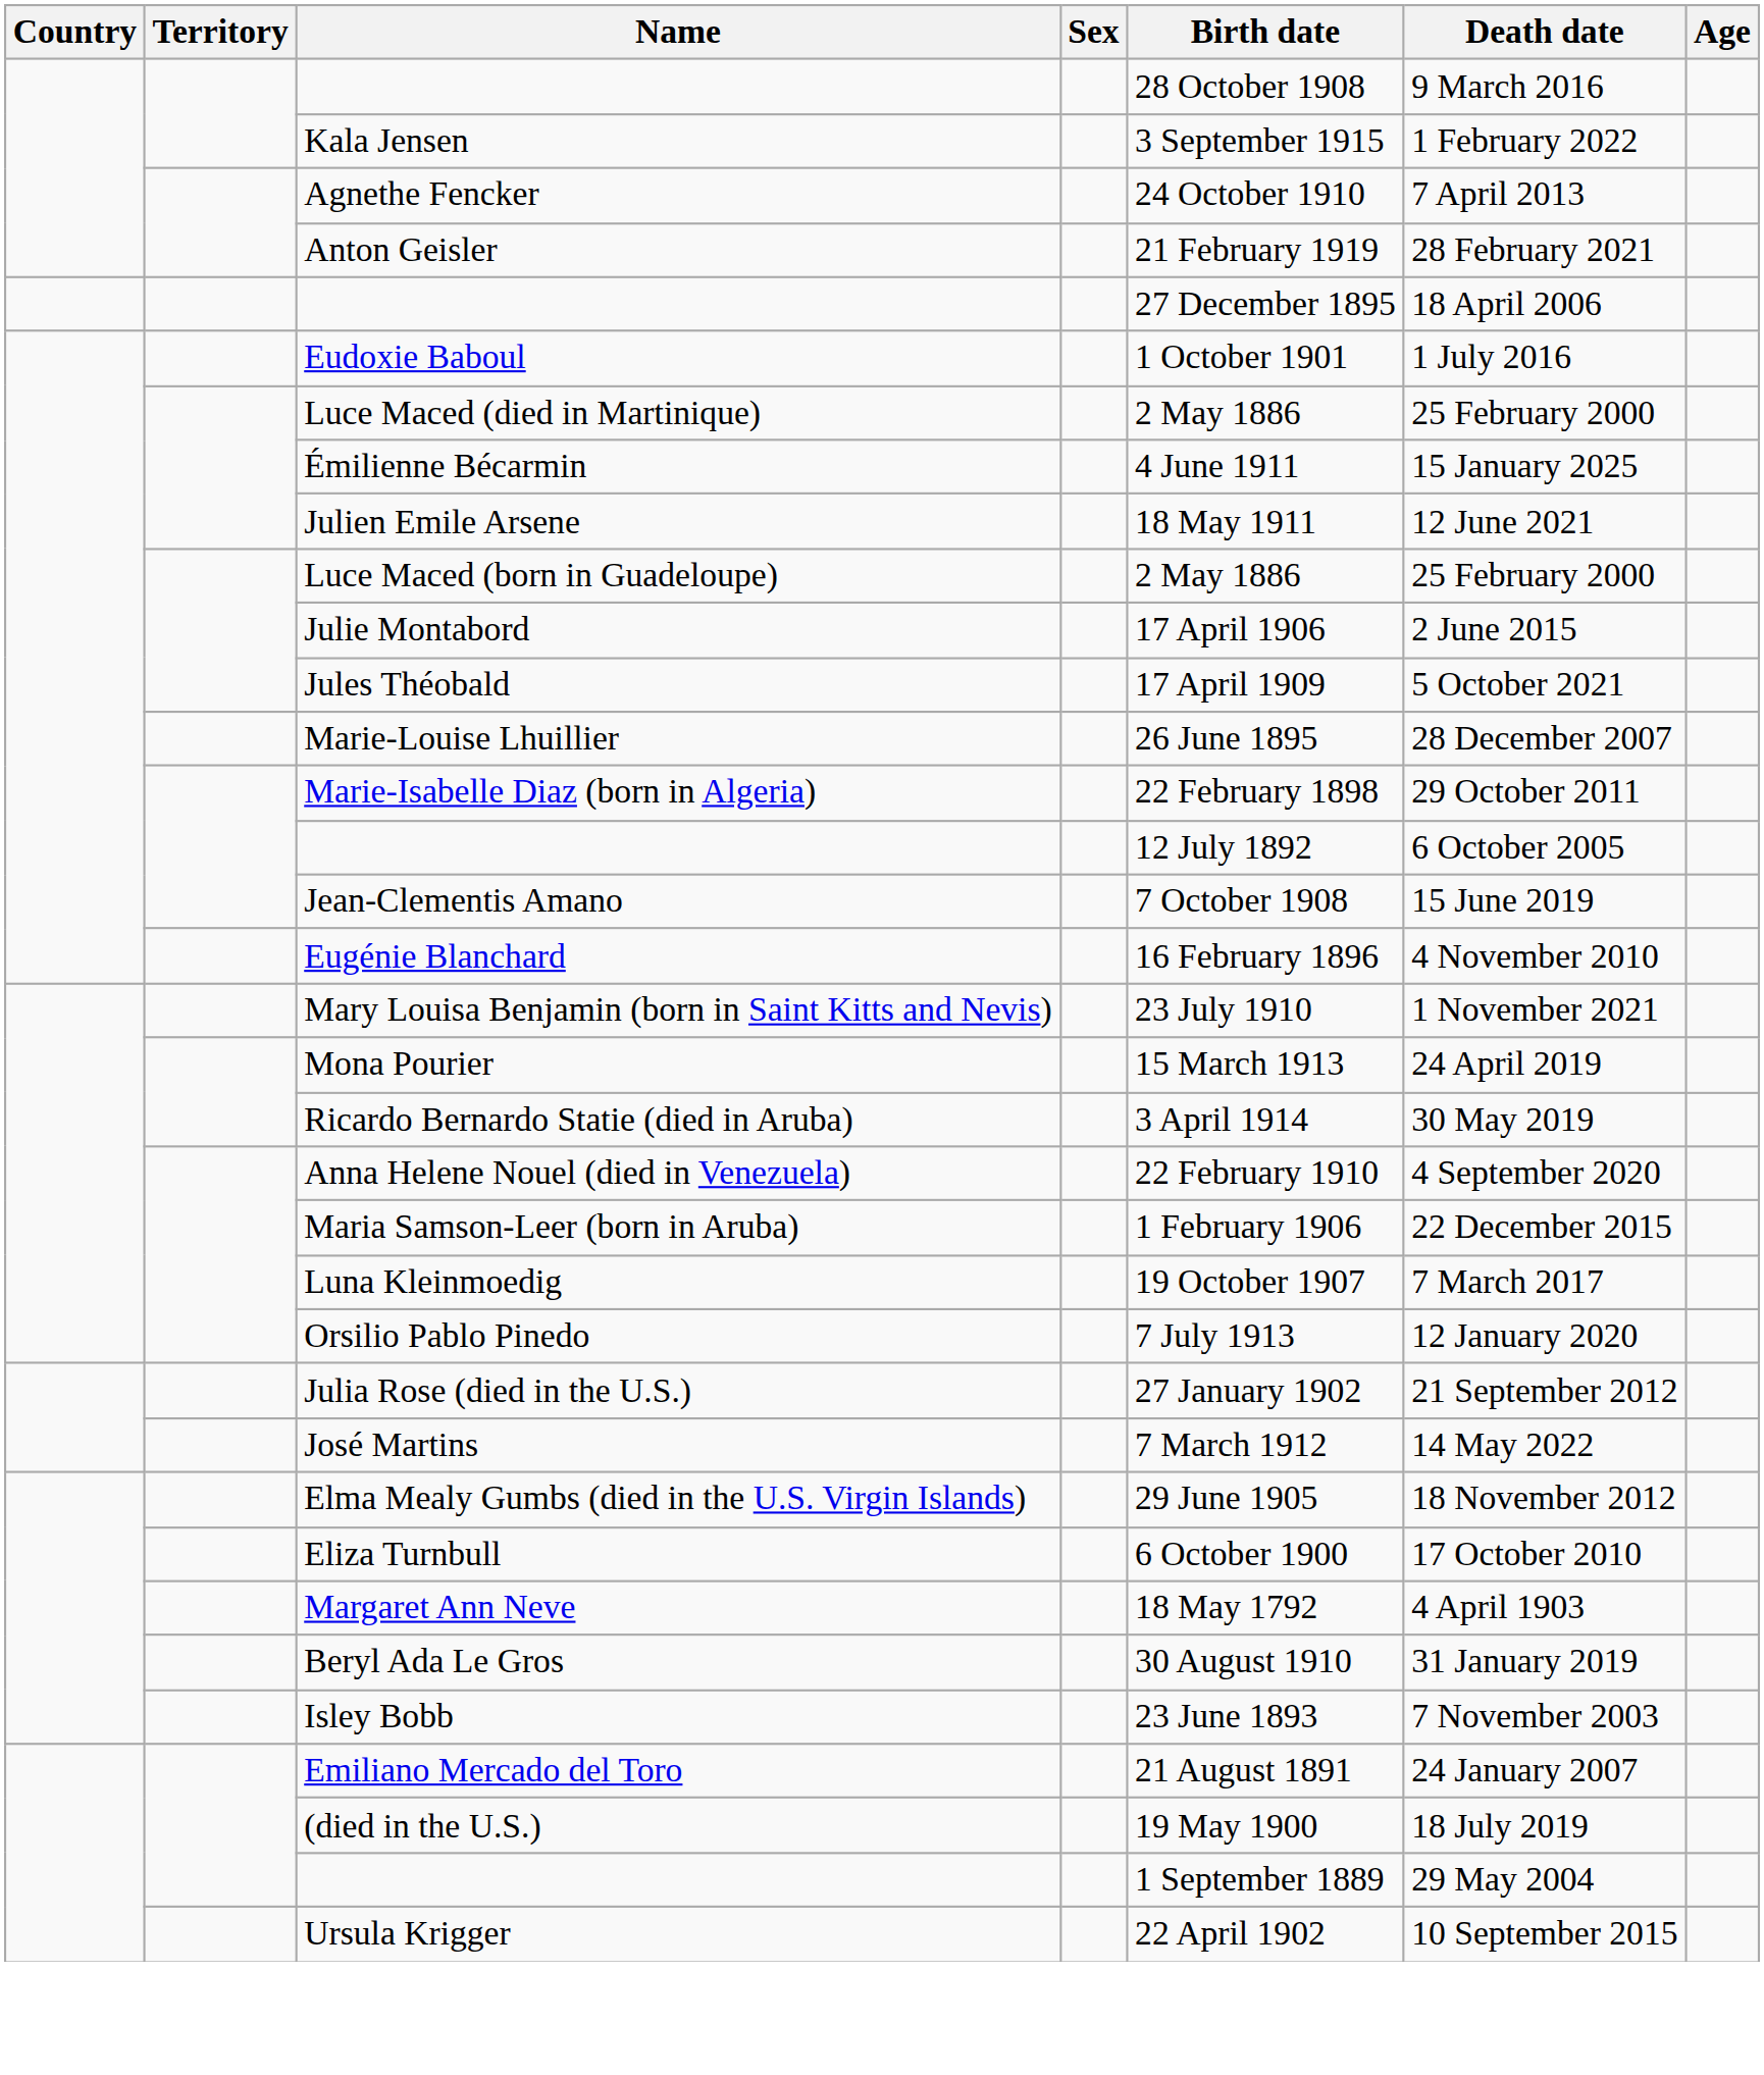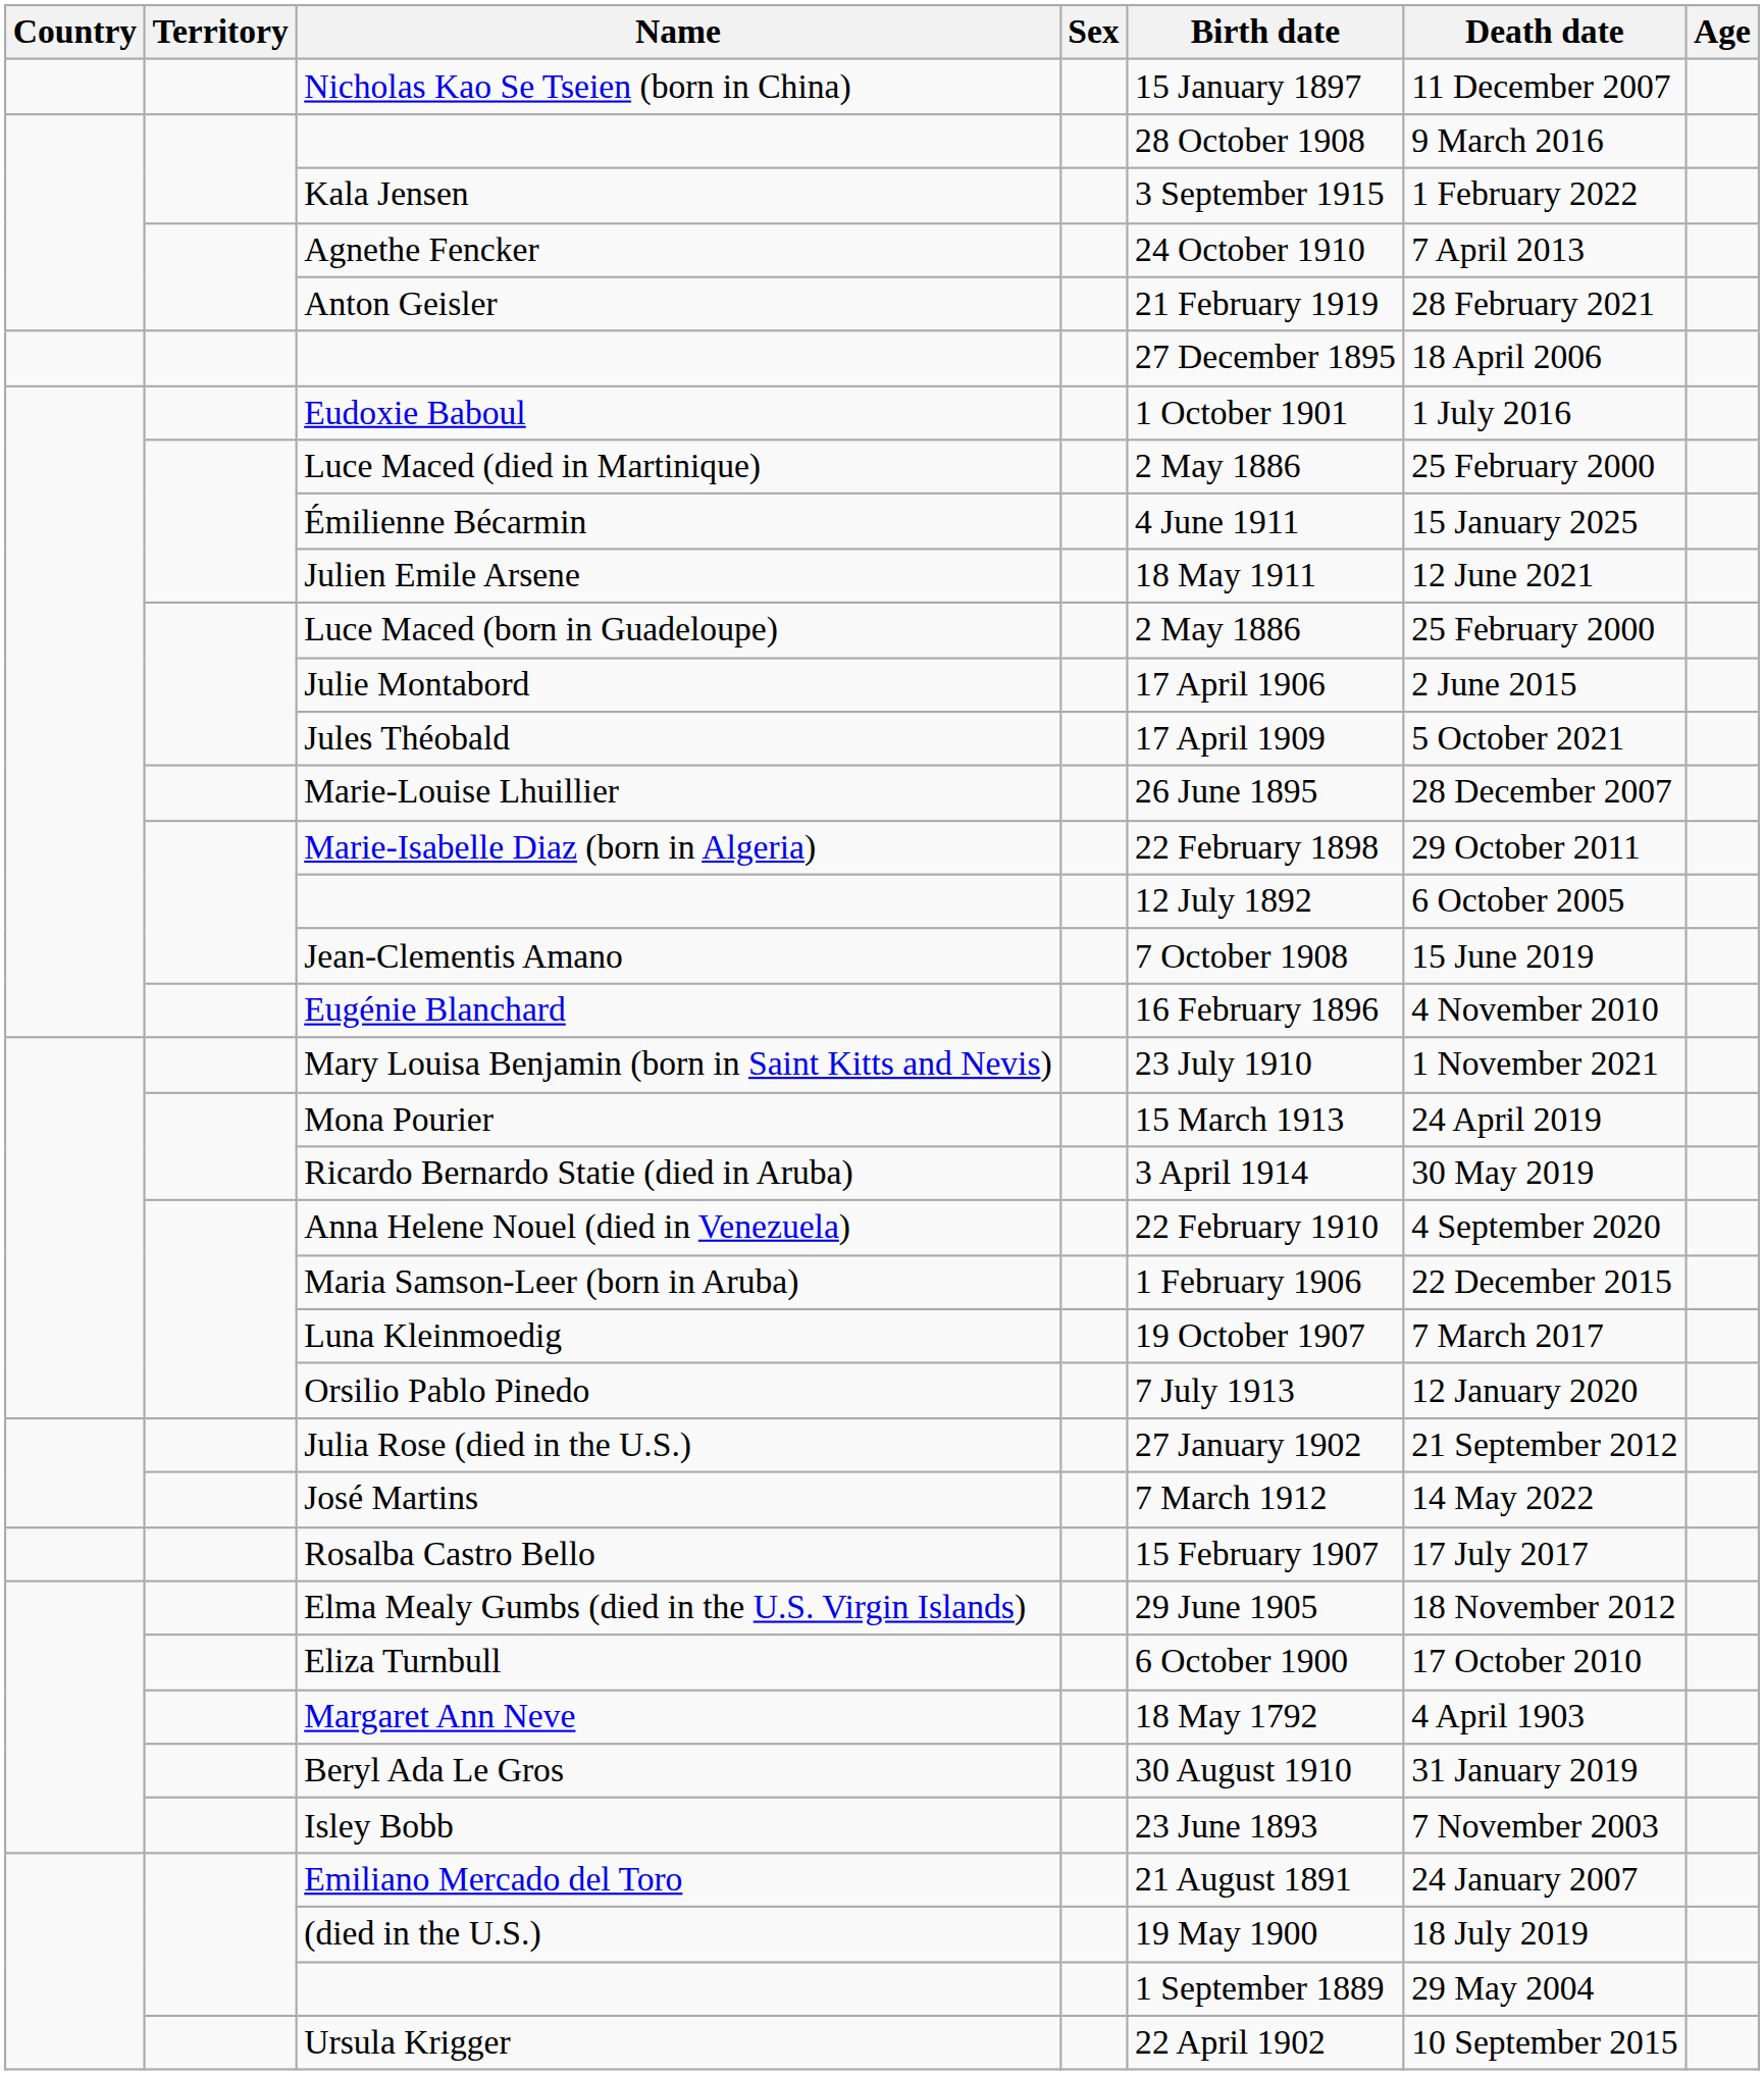+ row: Nicholas Kao Se Tseien (born in China) | 15 January 1897 | 11 December 2007
+ row: Rosalba Castro Bello | 15 February 1907 | 17 July 2017
